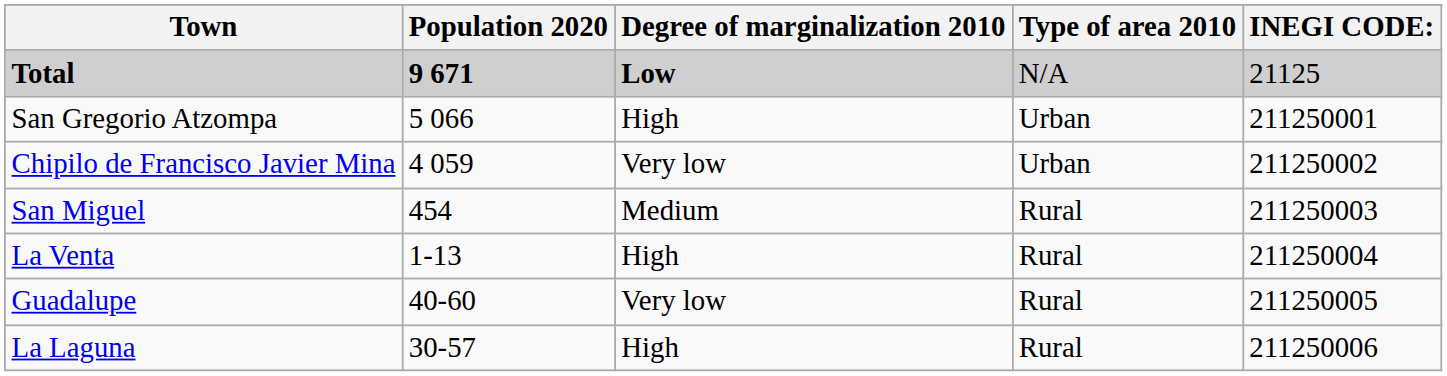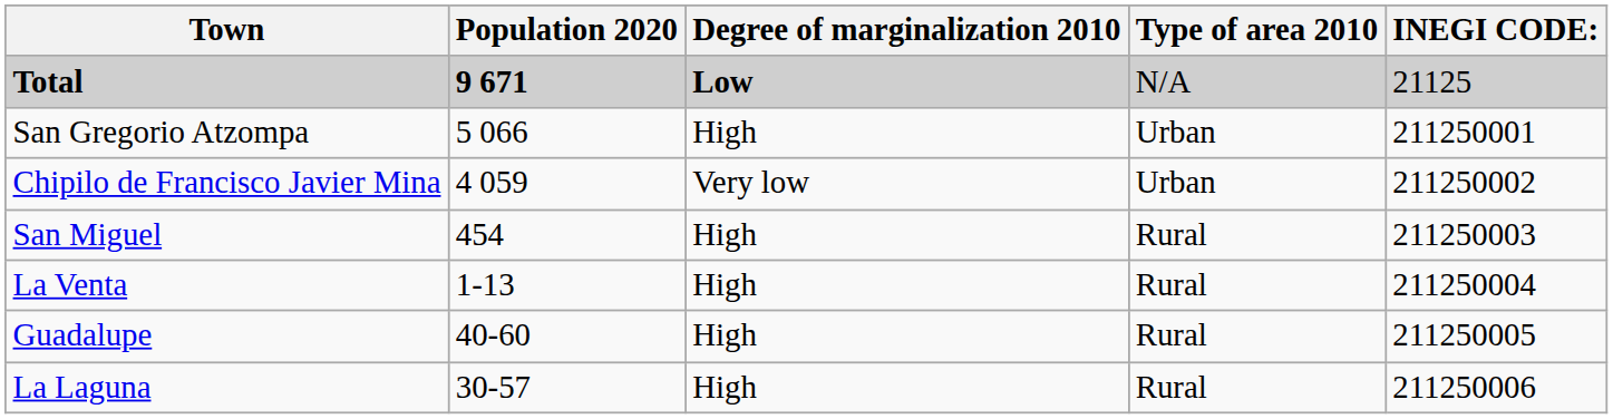San Miguel | Degree of marginalization 2010: Medium -> High
Guadalupe | Degree of marginalization 2010: Very low -> High
